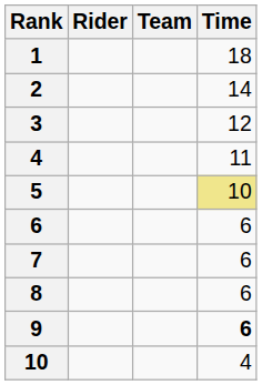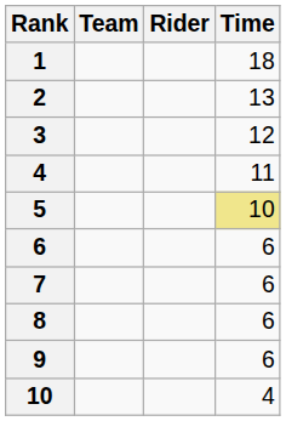columns swapped: Rider <-> Team
2 | Time: 14 -> 13
9 | Time: bold -> normal
